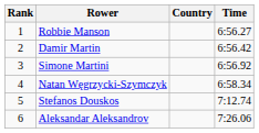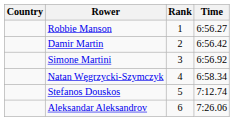columns swapped: Rank <-> Country
